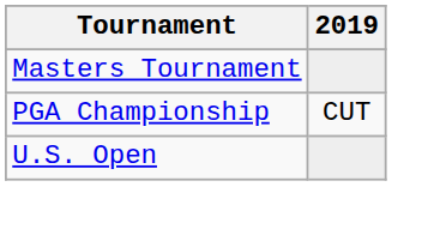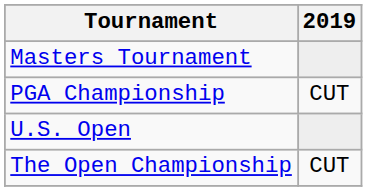+ row: The Open Championship | CUT
